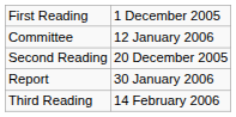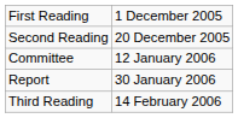rows swapped: Second Reading <-> Committee
